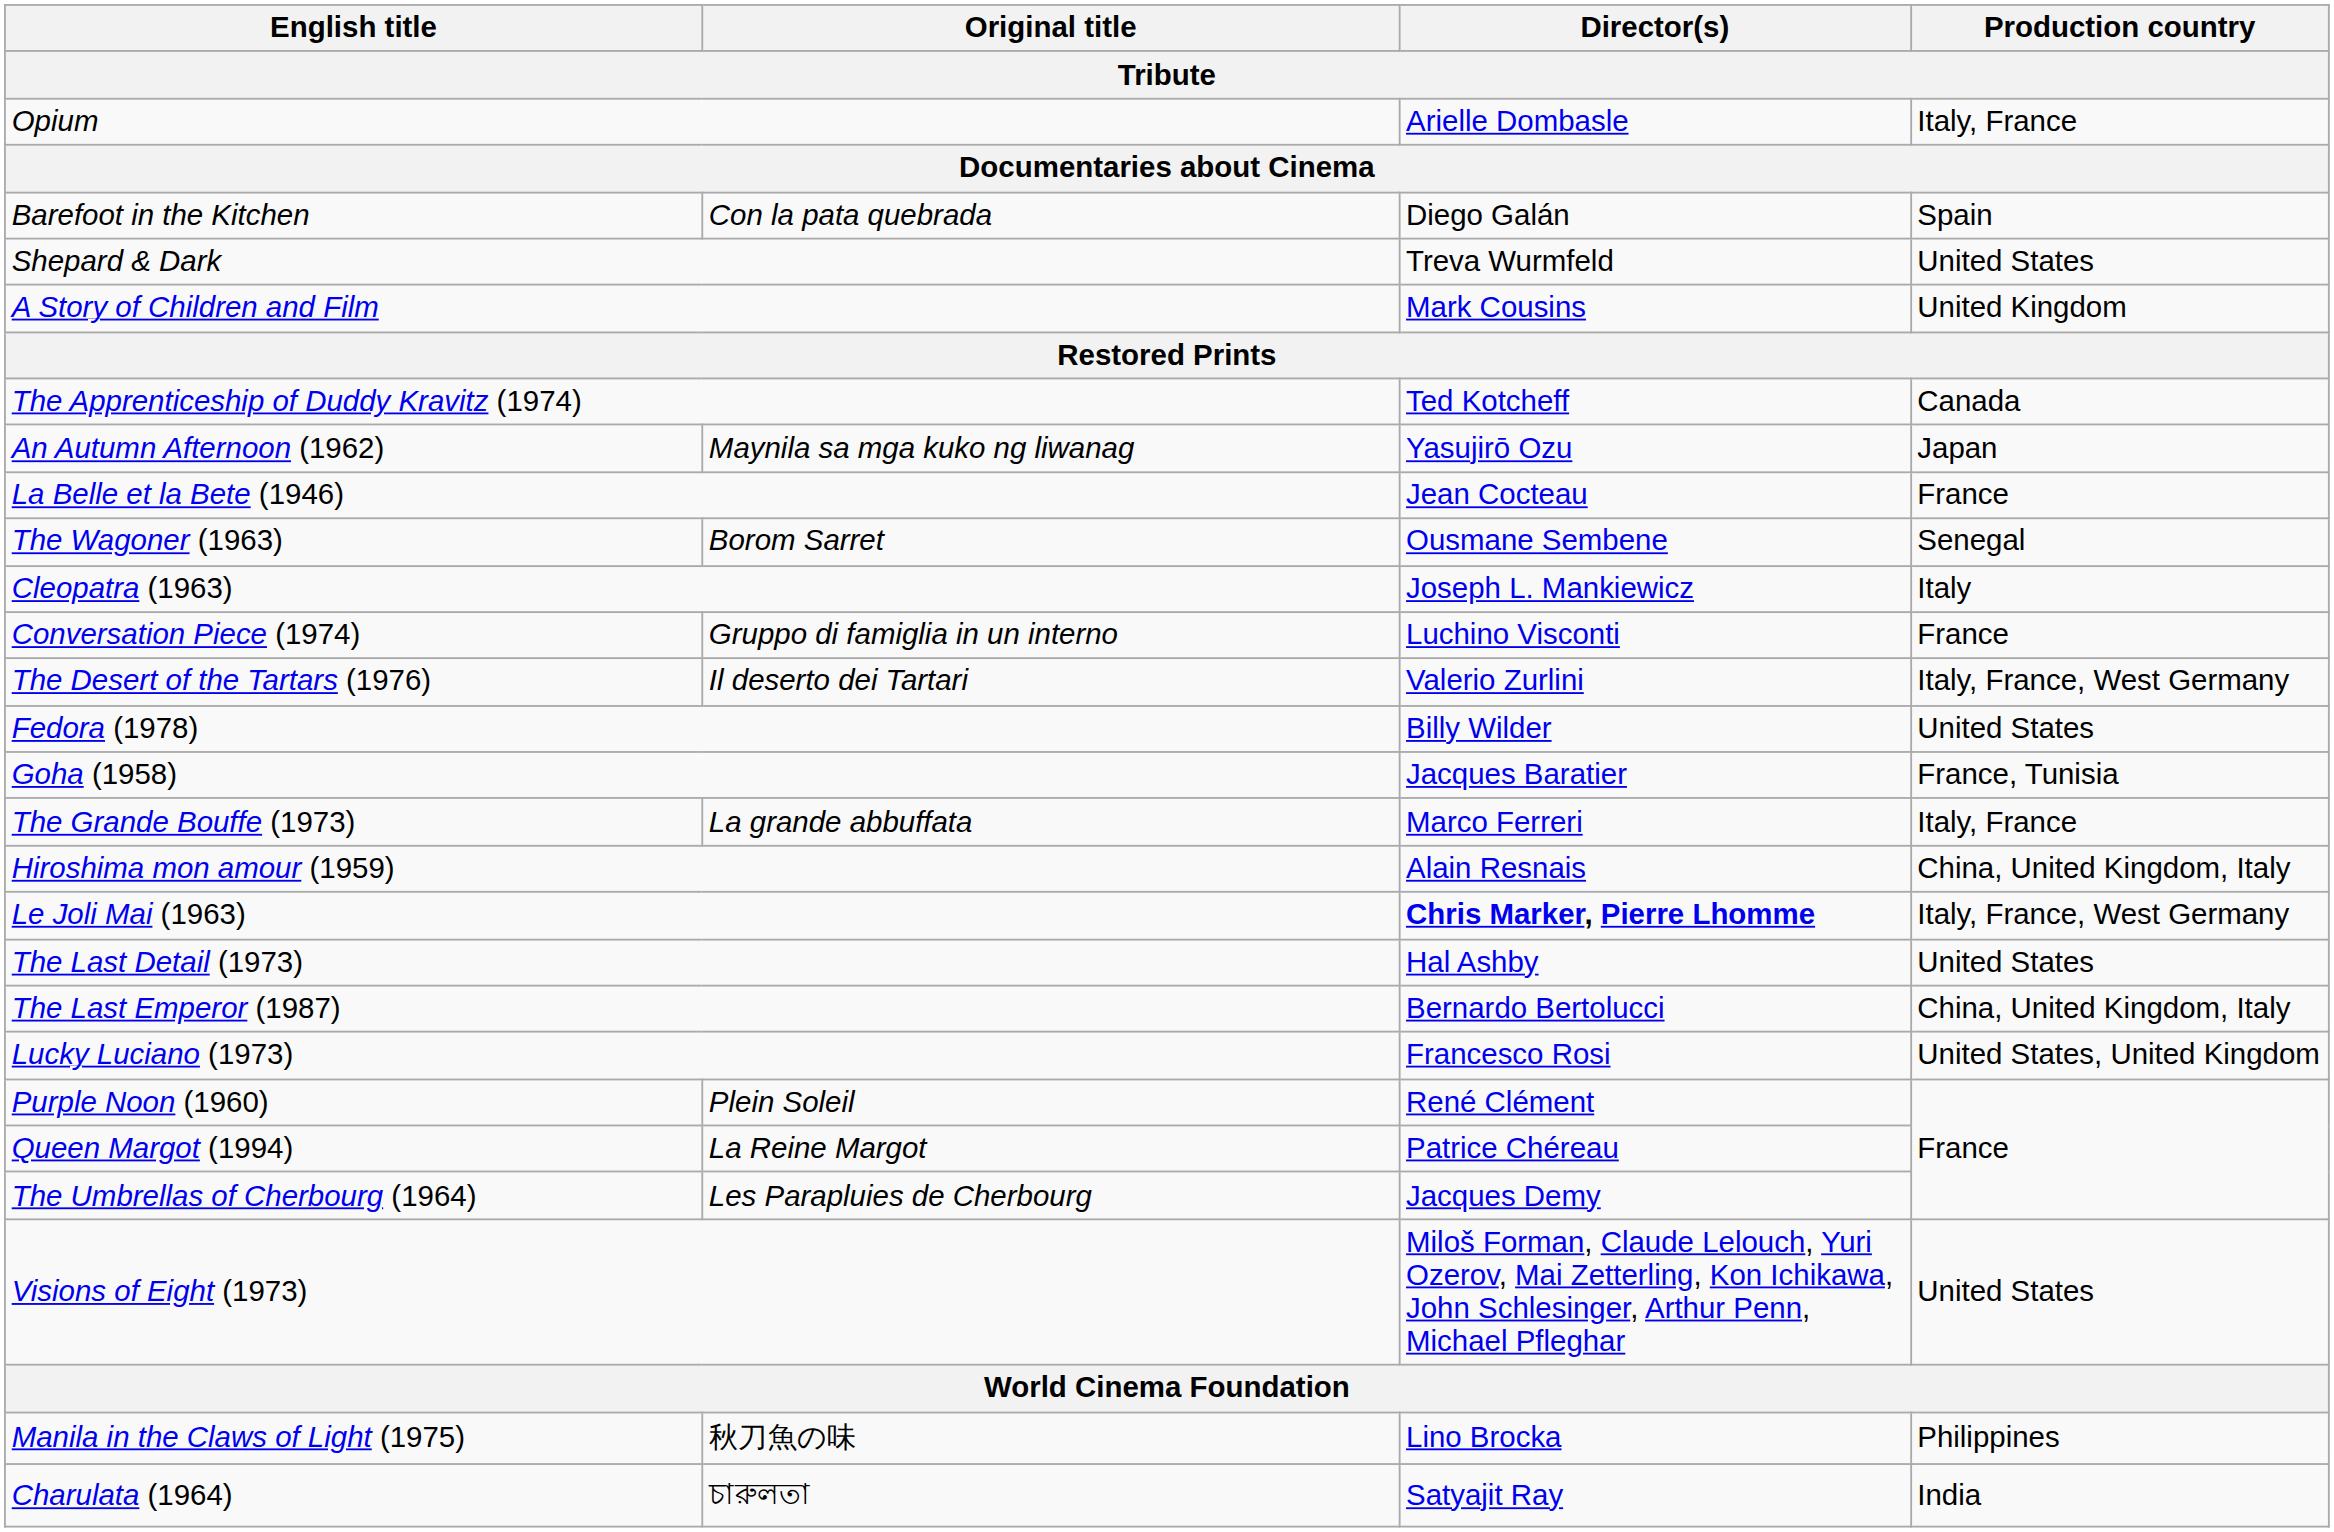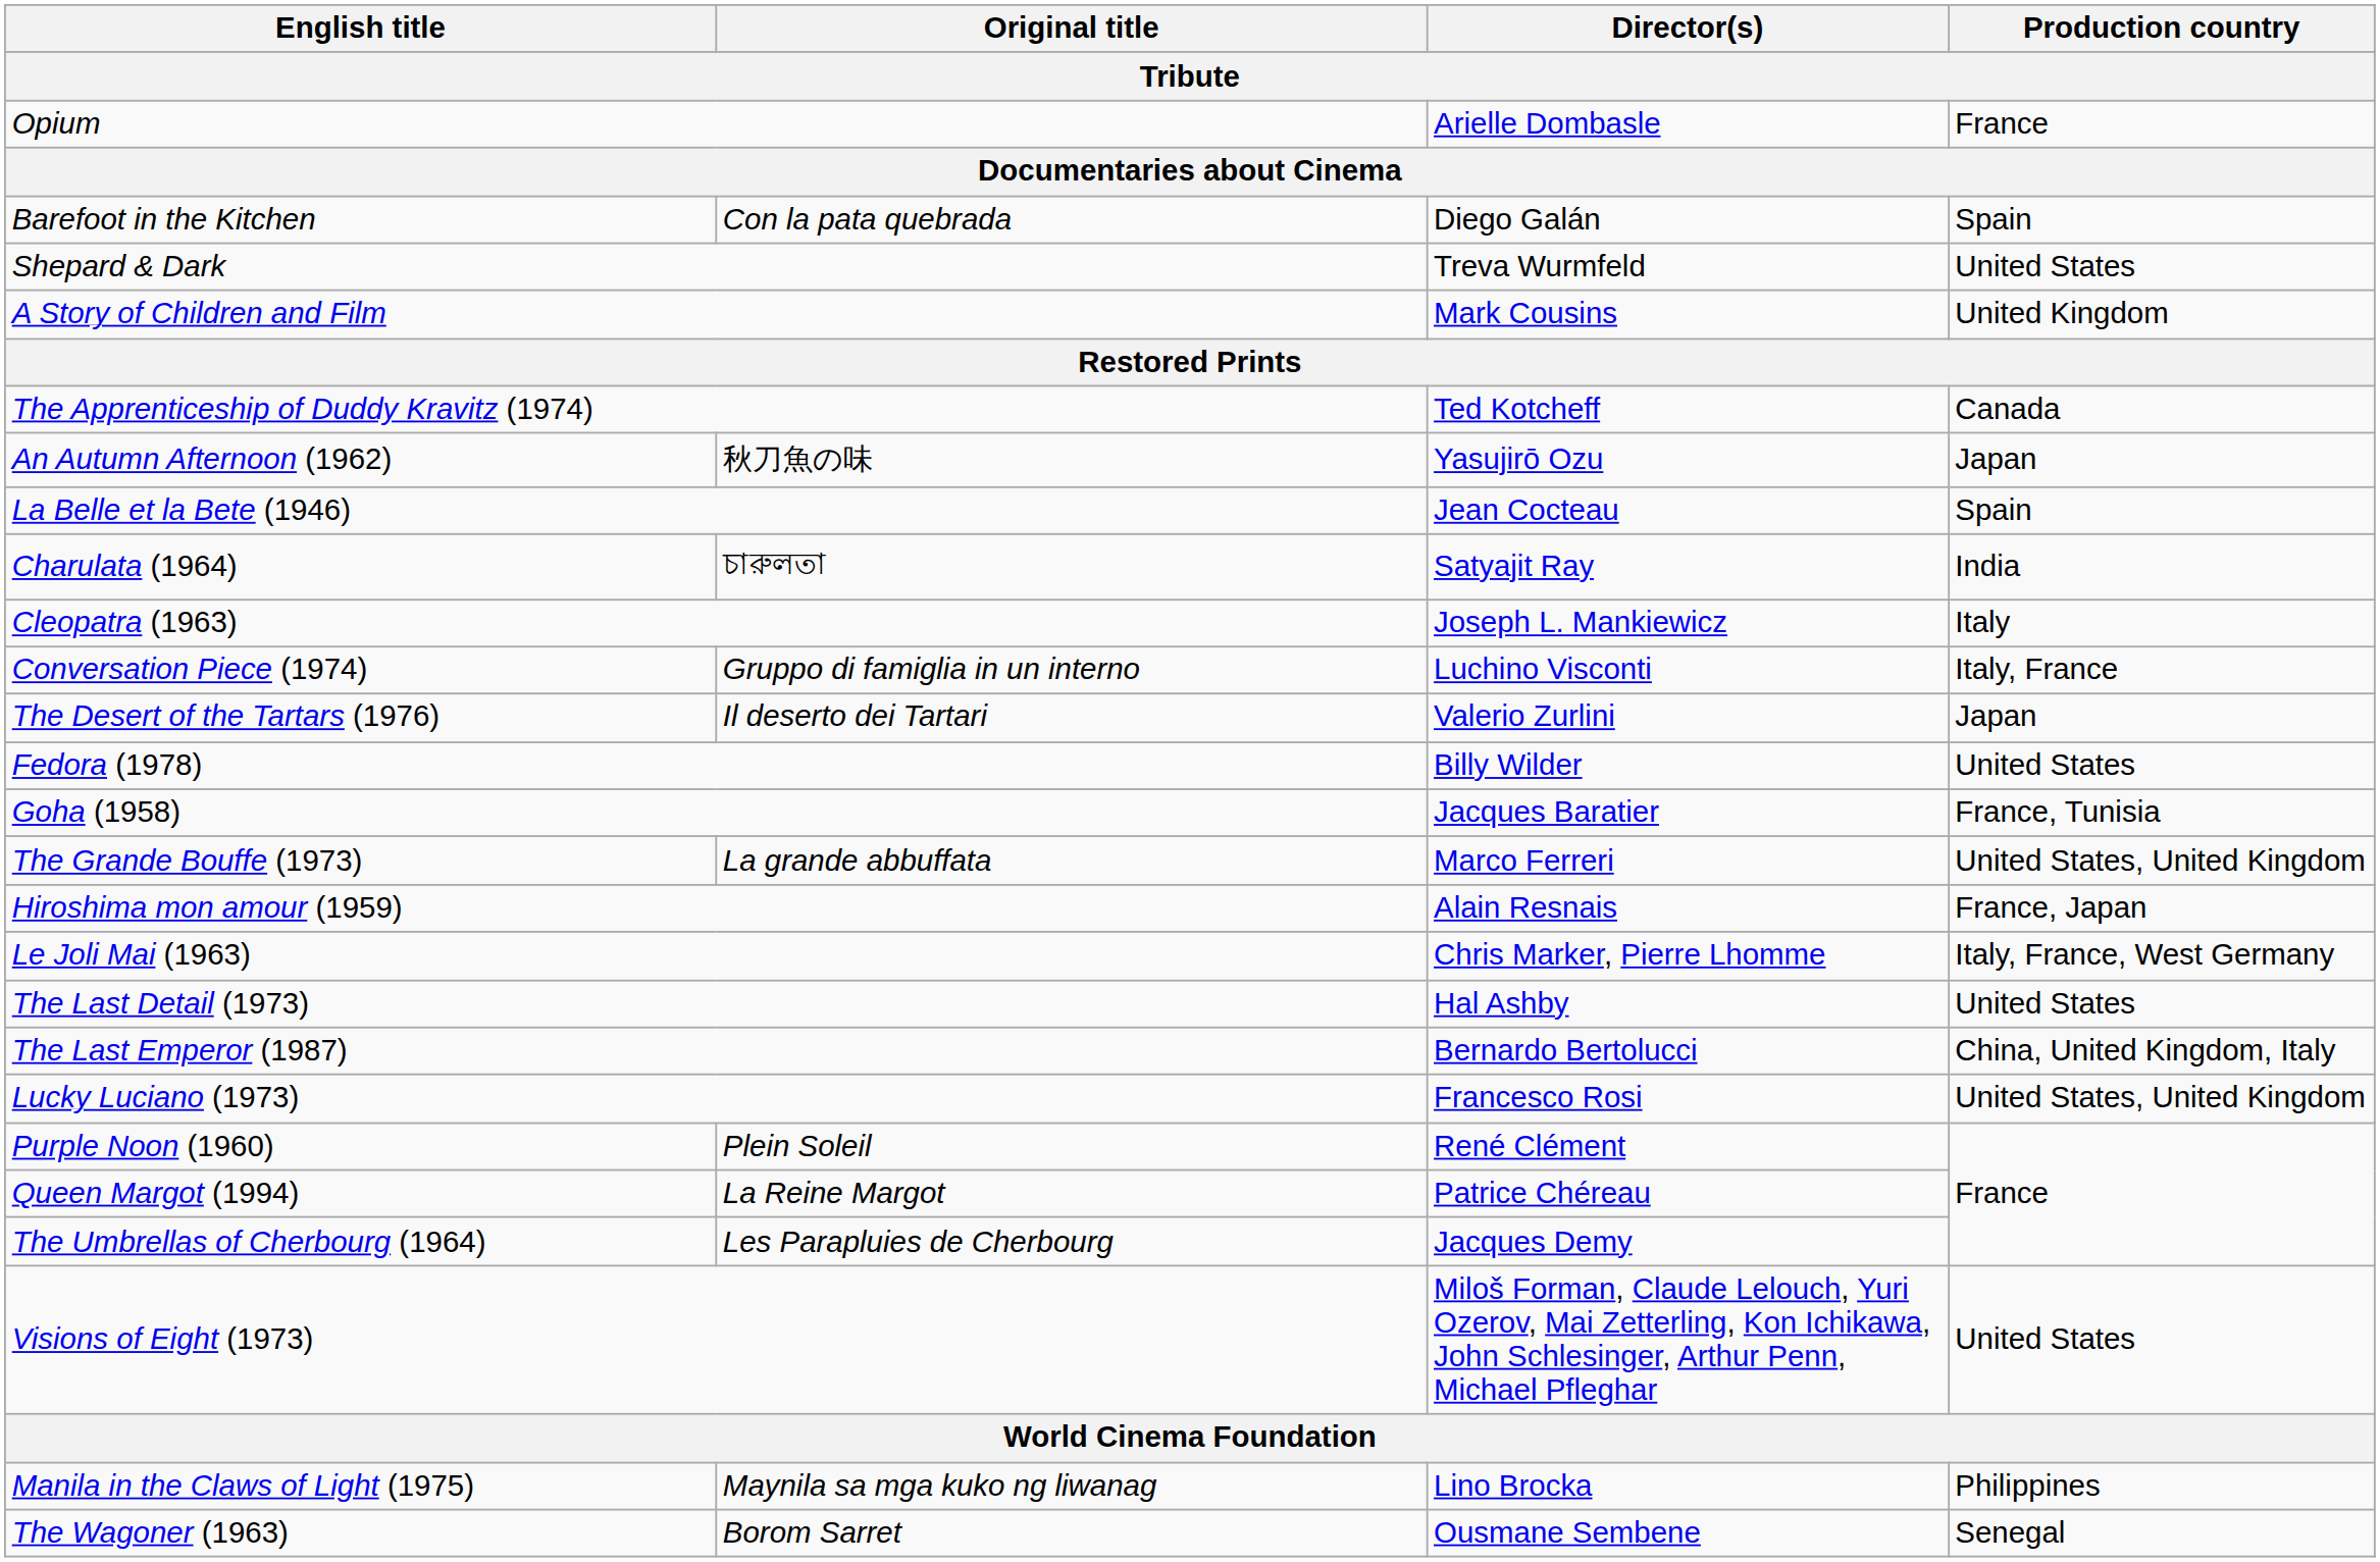Opium | Production country: Italy, France -> France
An Autumn Afternoon (1962) | Original title: Maynila sa mga kuko ng liwanag -> 秋刀魚の味
La Belle et la Bete (1946) | Production country: France -> Spain
rows swapped: Charulata (1964) <-> The Wagoner (1963)
Conversation Piece (1974) | Production country: France -> Italy, France
The Desert of the Tartars (1976) | Production country: Italy, France, West Germany -> Japan
The Grande Bouffe (1973) | Production country: Italy, France -> United States, United Kingdom
Hiroshima mon amour (1959) | Production country: China, United Kingdom, Italy -> France, Japan
Le Joli Mai (1963) | Director(s): bold -> normal
Manila in the Claws of Light (1975) | Original title: 秋刀魚の味 -> Maynila sa mga kuko ng liwanag
